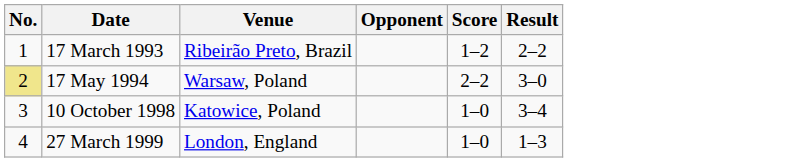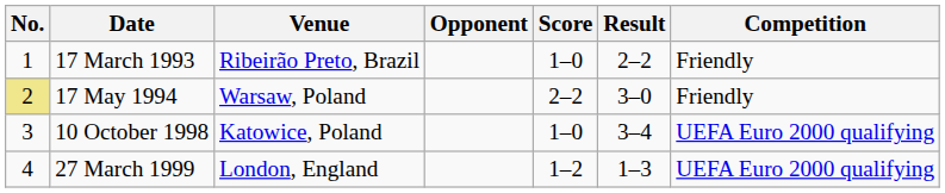+ column: Competition | Friendly | Friendly | UEFA Euro 2000 qualifying | UEFA Euro 2000 qualifying
17 March 1993 | Score: 1–2 -> 1–0
27 March 1999 | Score: 1–0 -> 1–2
